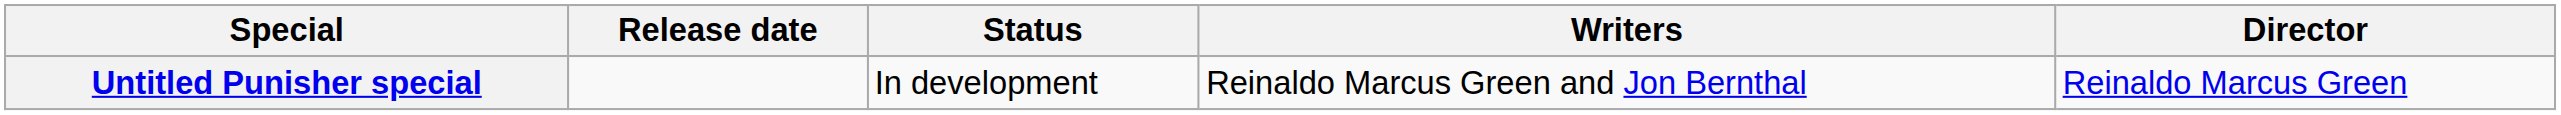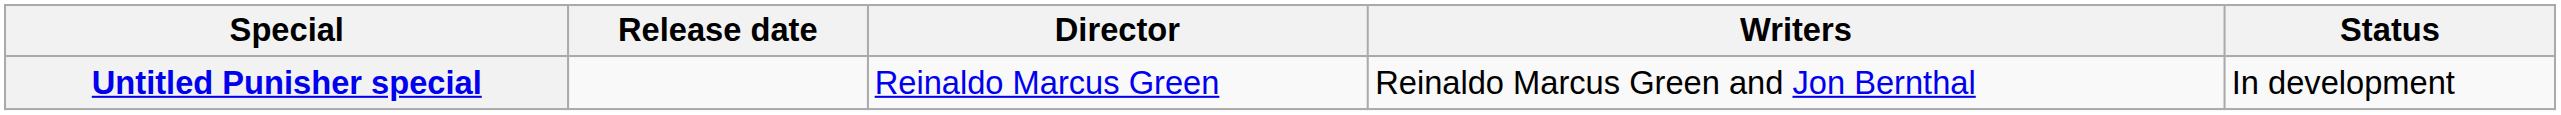columns swapped: Director <-> Status
